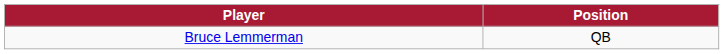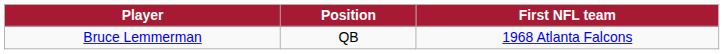+ column: First NFL team | 1968 Atlanta Falcons
